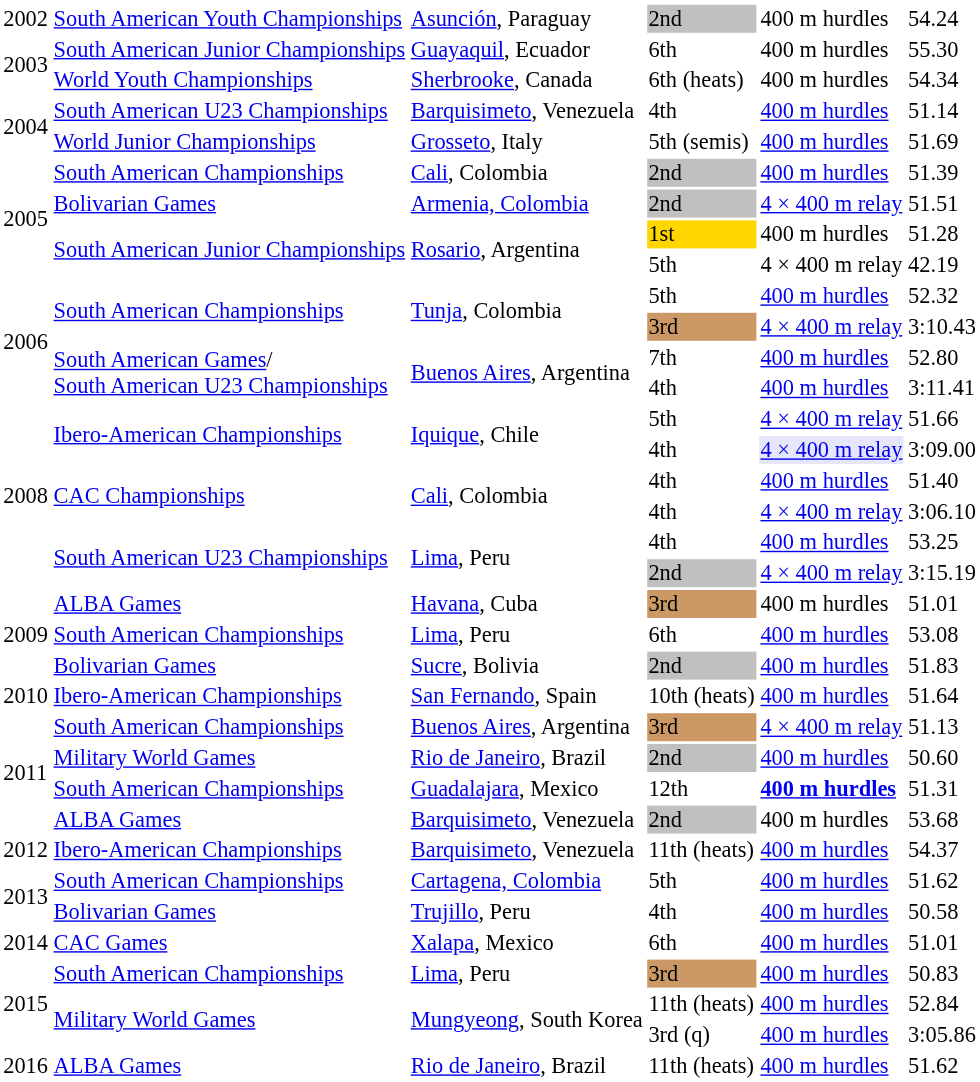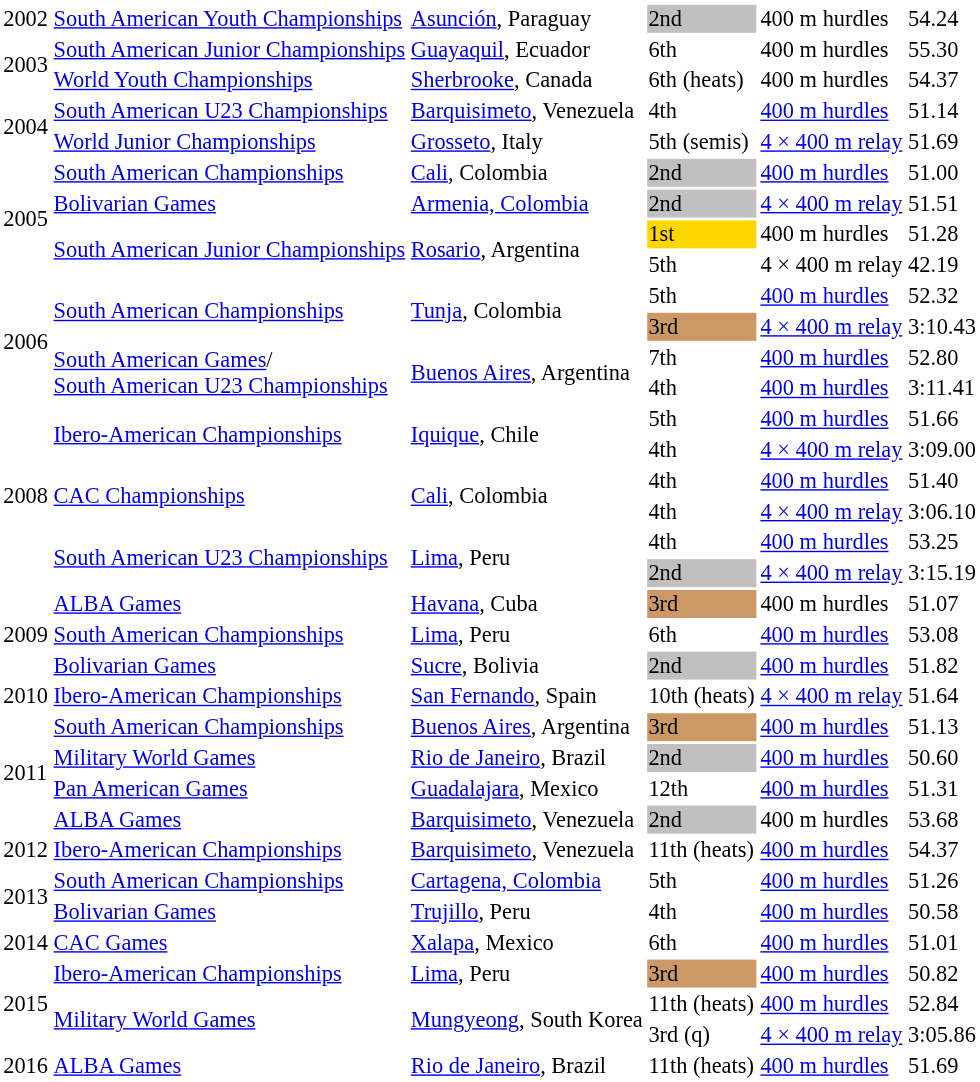Sherbrooke, Canada | column 6: 54.34 -> 54.37
Grosseto, Italy | column 5: 400 m hurdles -> 4 × 400 m relay
Cali, Colombia / 2nd | column 6: 51.39 -> 51.00
Iquique, Chile / 5th | column 5: 4 × 400 m relay -> 400 m hurdles
Iquique, Chile / 4th | column 5: lavender background -> no background
Havana, Cuba | column 6: 51.01 -> 51.07
Sucre, Bolivia | column 6: 51.83 -> 51.82
San Fernando, Spain | column 5: 400 m hurdles -> 4 × 400 m relay
Buenos Aires, Argentina / 3rd | column 5: 4 × 400 m relay -> 400 m hurdles
Guadalajara, Mexico | column 2: South American Championships -> Pan American Games
Guadalajara, Mexico | column 5: bold -> normal
Cartagena, Colombia | column 6: 51.62 -> 51.26
Lima, Peru / 3rd | column 2: South American Championships -> Ibero-American Championships
Lima, Peru / 3rd | column 6: 50.83 -> 50.82
Mungyeong, South Korea / 3rd (q) | column 5: 400 m hurdles -> 4 × 400 m relay
Rio de Janeiro, Brazil / 11th (heats) | column 6: 51.62 -> 51.69
